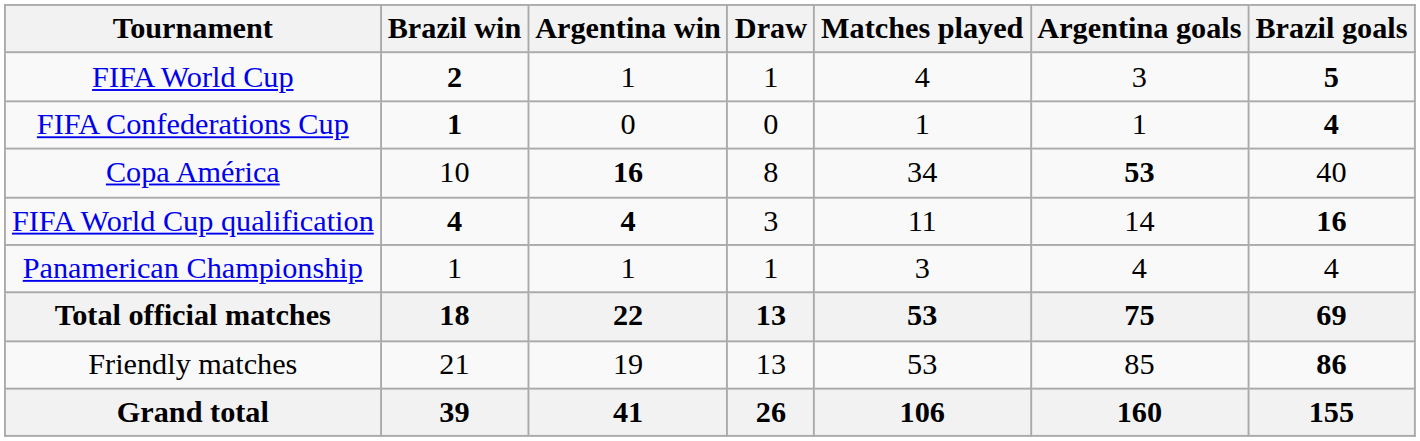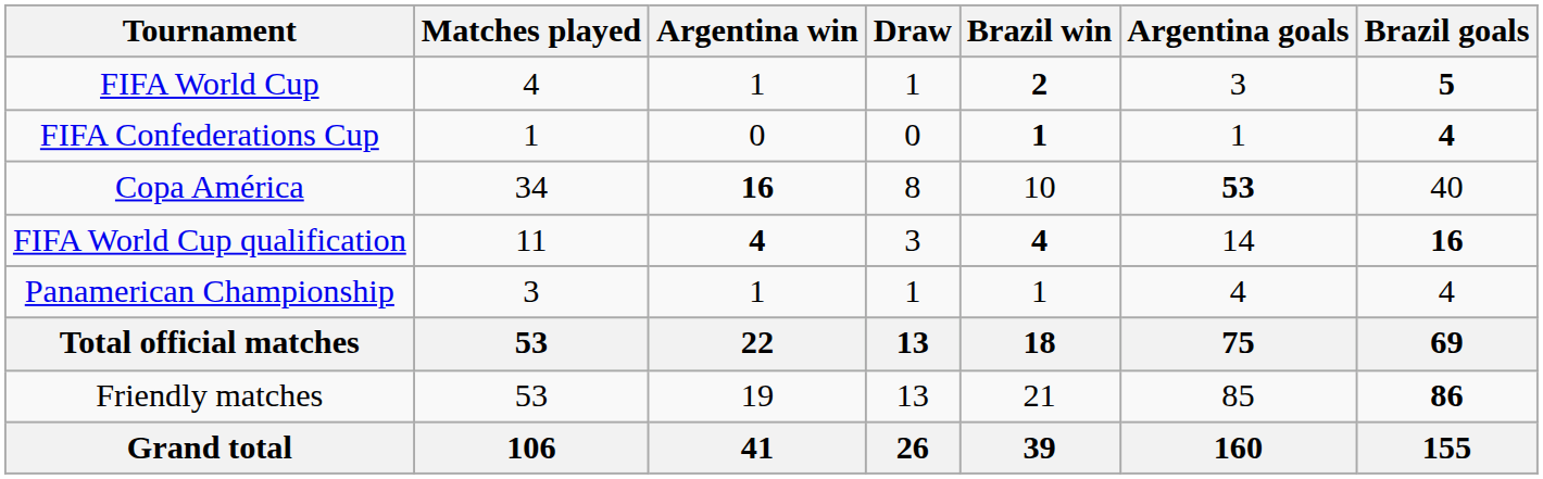columns swapped: Matches played <-> Brazil win
